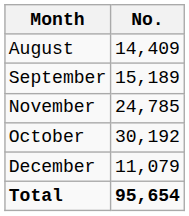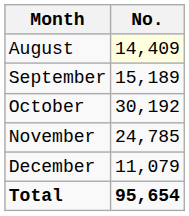August | No.: no background -> lightyellow background
rows swapped: October <-> November
